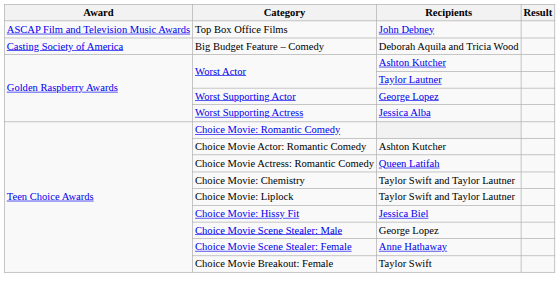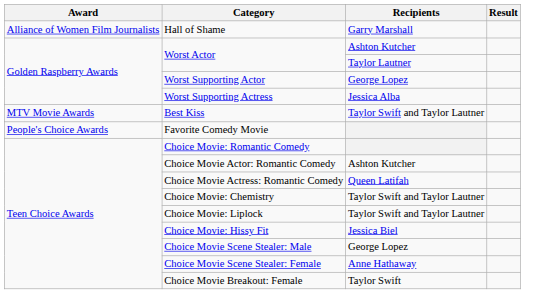+ row: Alliance of Women Film Journalists | Hall of Shame | Garry Marshall
- row: ASCAP Film and Television Music Awards | Top Box Office Films | John Debney
- row: Casting Society of America | Big Budget Feature – Comedy | Deborah Aquila and Tricia Wood
+ row: MTV Movie Awards | Best Kiss | Taylor Swift and Taylor Lautner
+ row: People's Choice Awards | Favorite Comedy Movie
